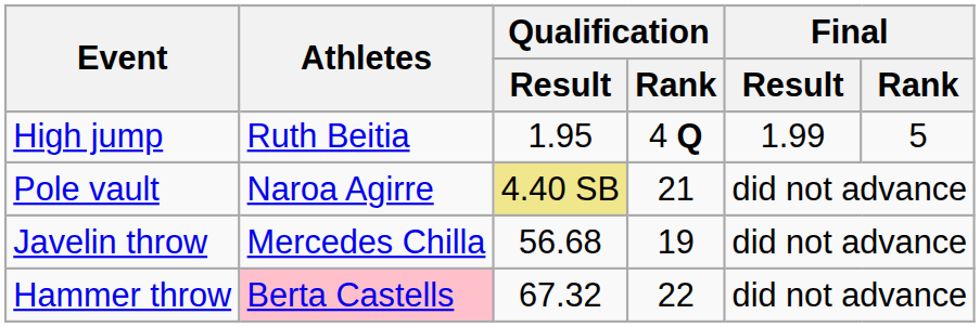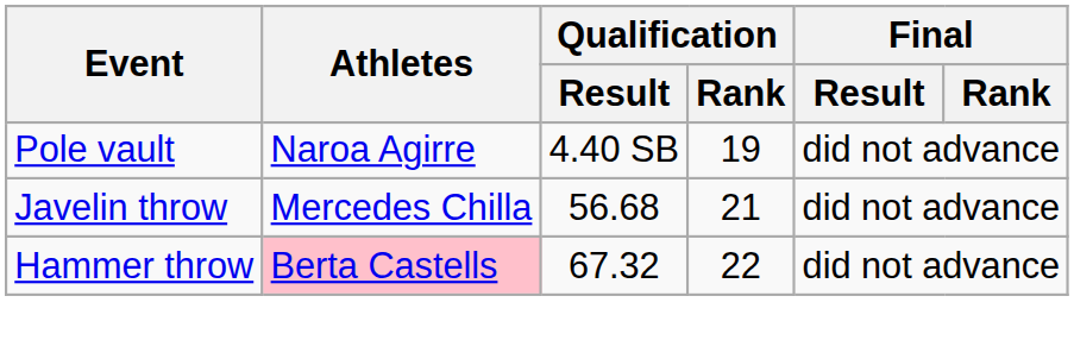- row: High jump | Ruth Beitia | 1.95 | 4 Q | 1.99 | 5
Pole vault | Qualification / Result: khaki background -> no background
Pole vault | Qualification / Rank: 21 -> 19
Javelin throw | Qualification / Rank: 19 -> 21
